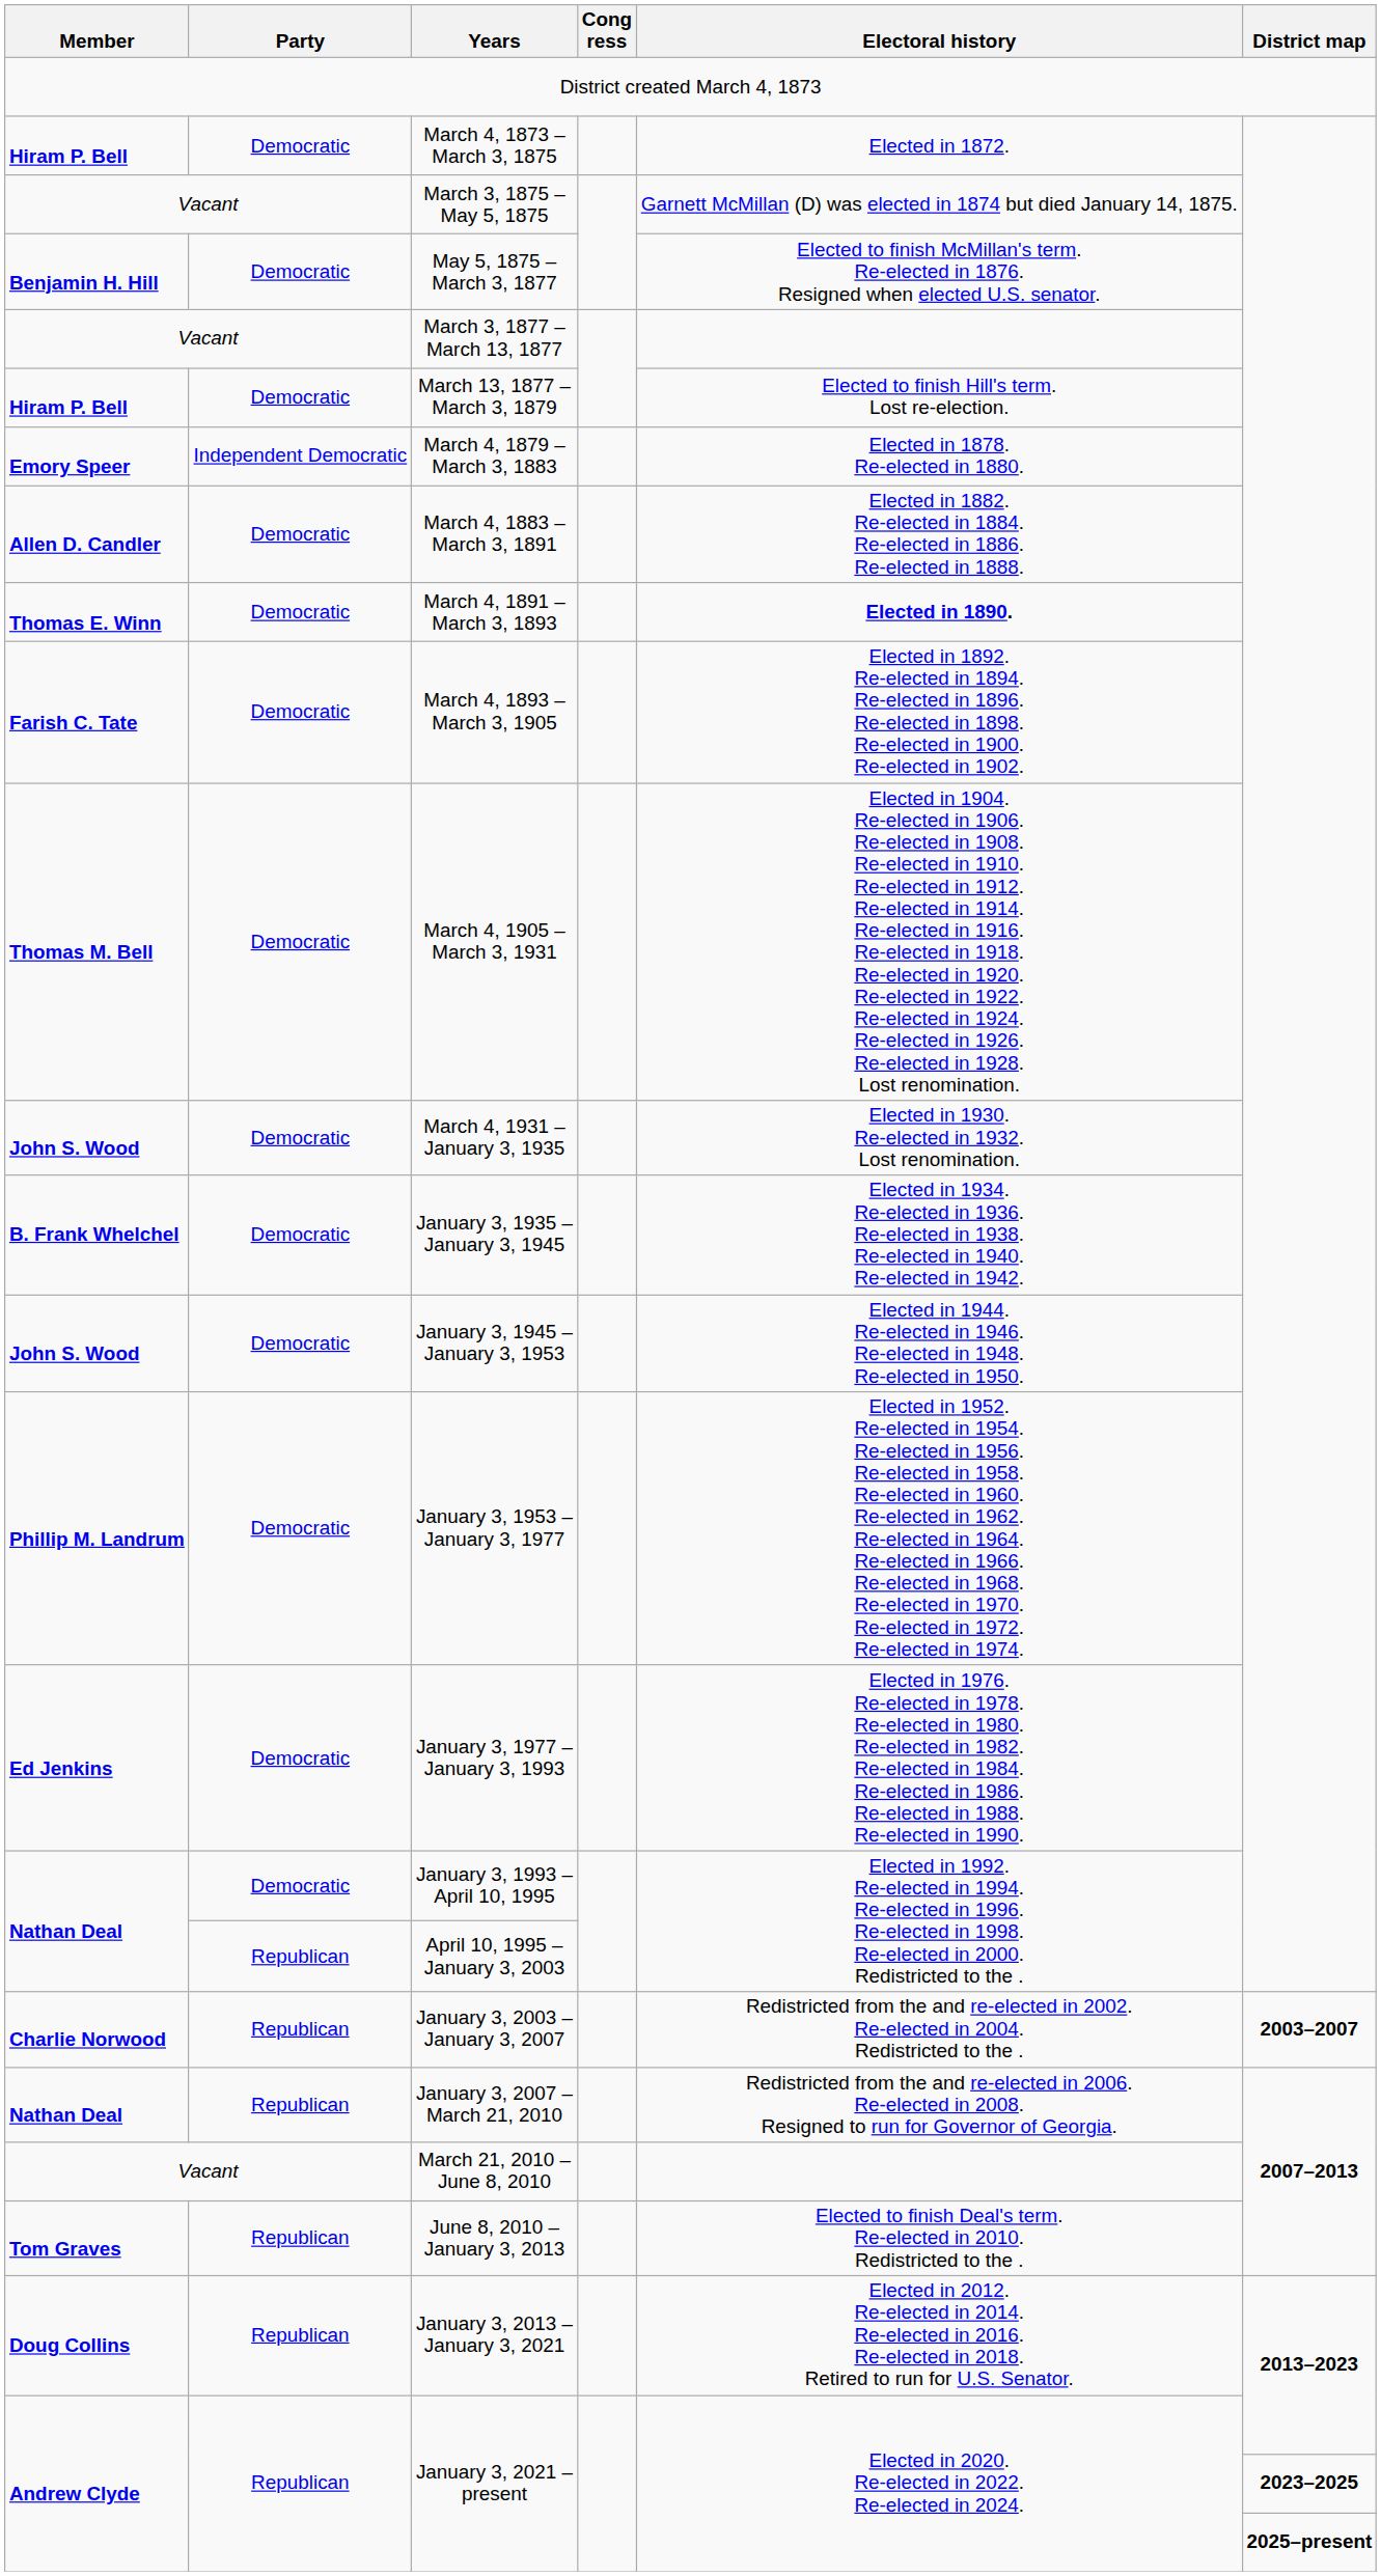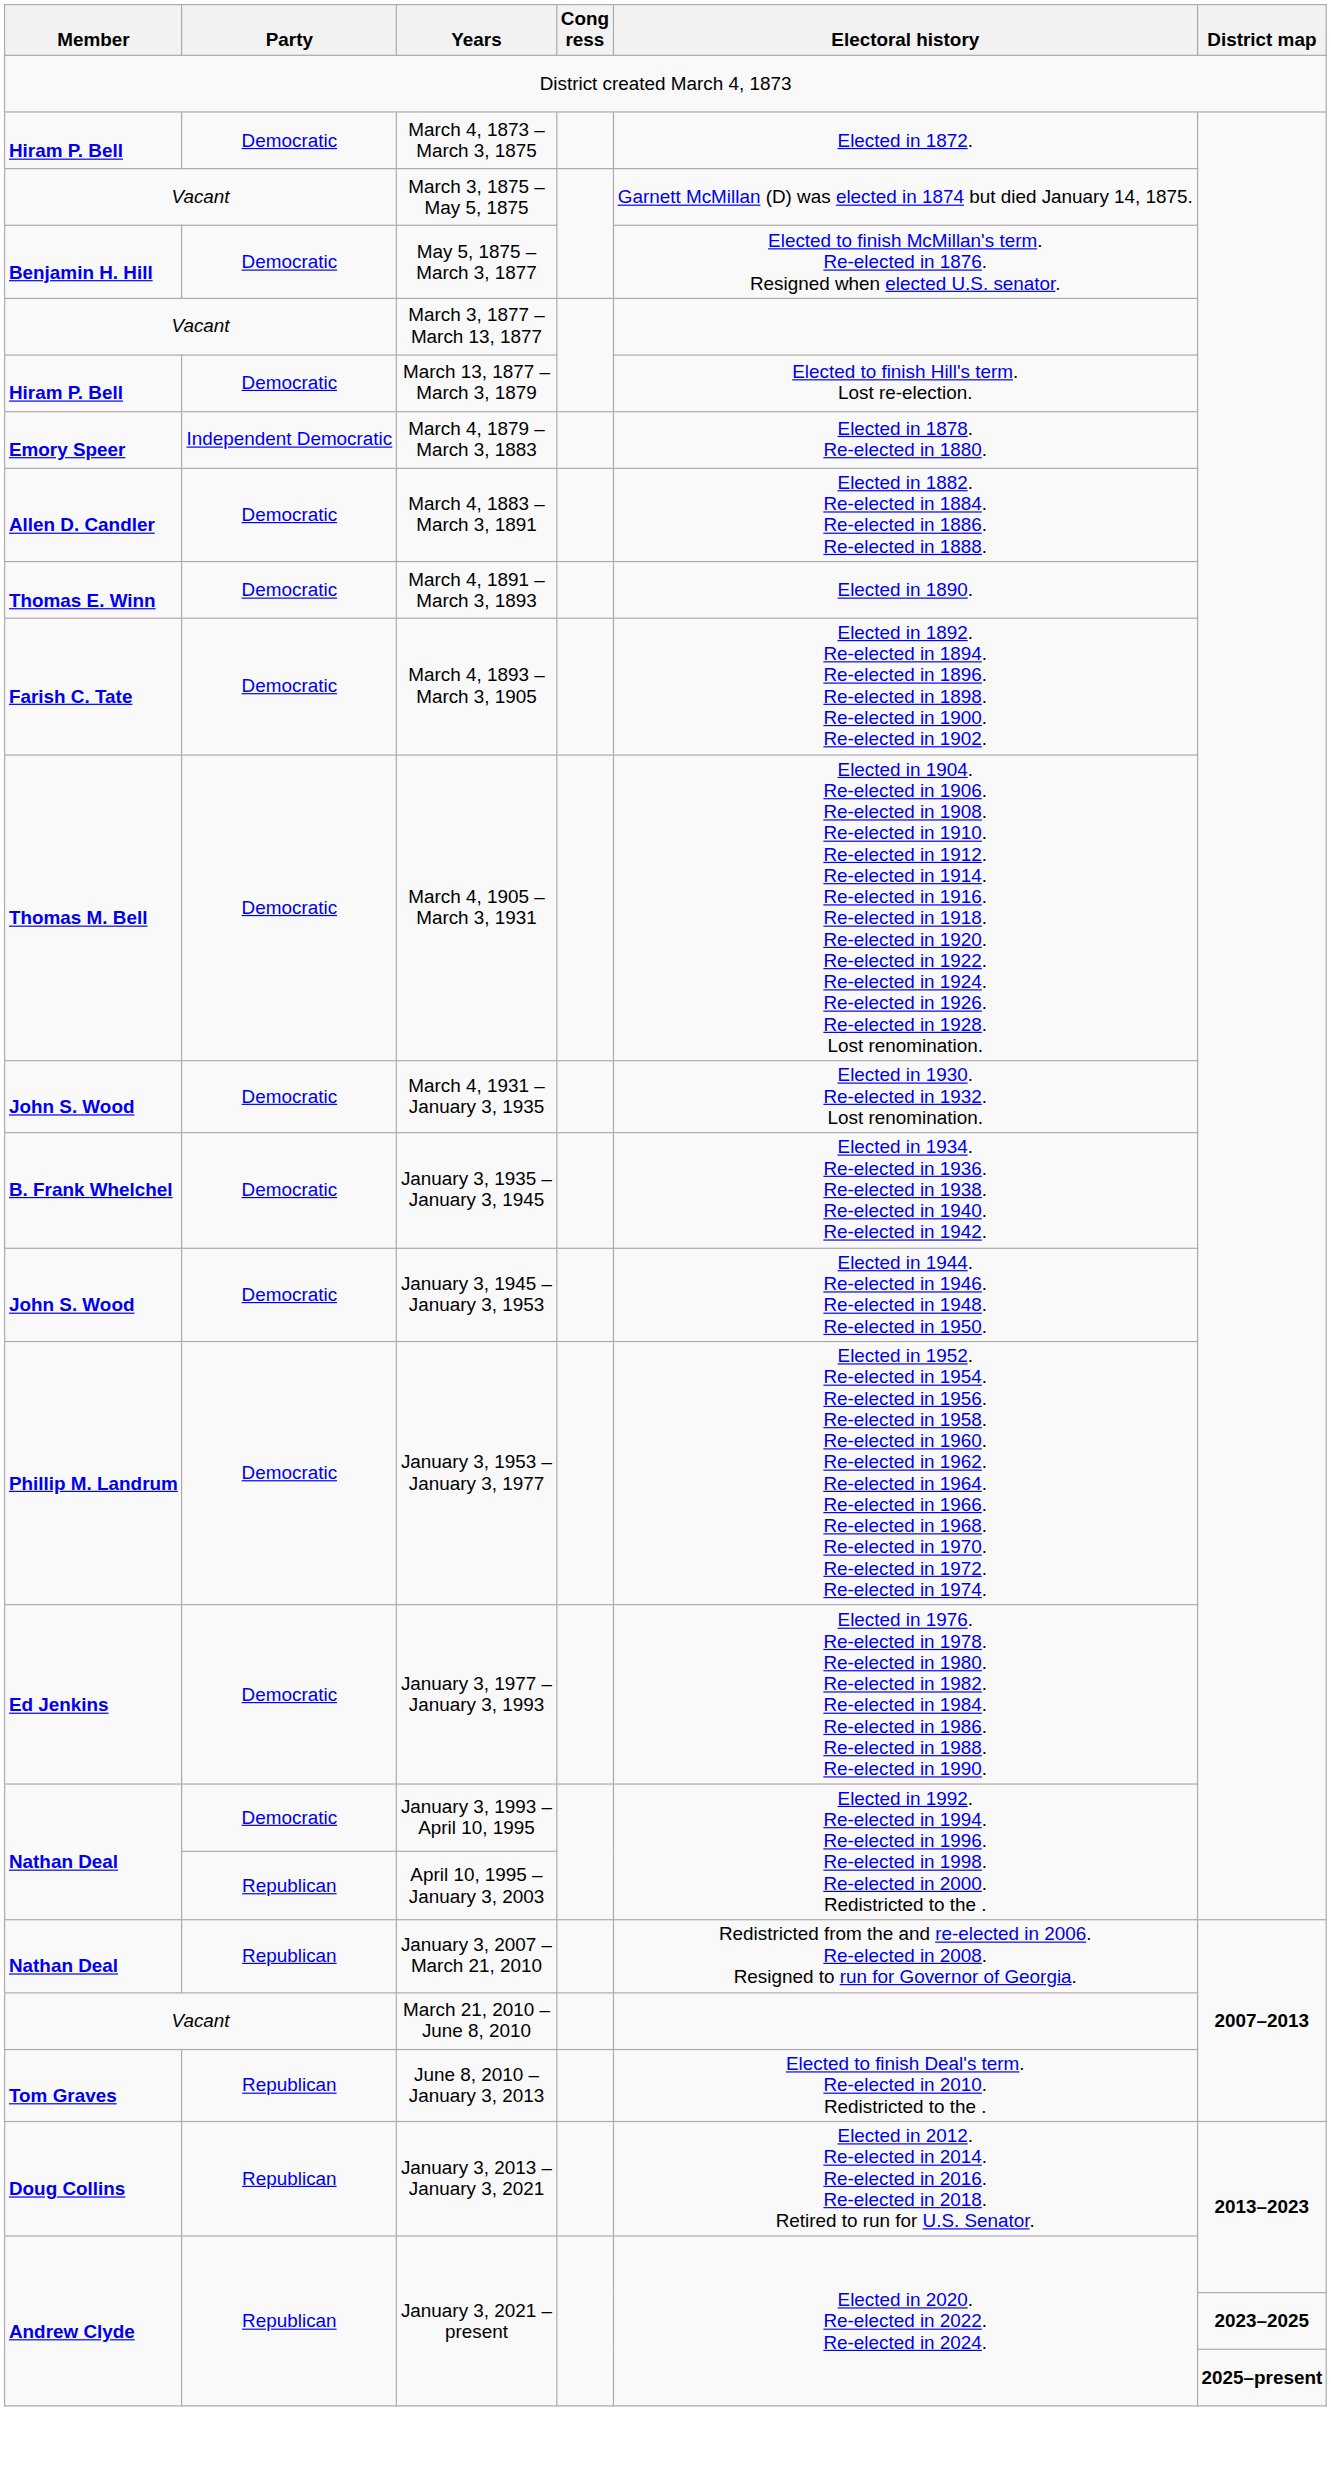March 4, 1891 – March 3, 1893 | Electoral history: bold -> normal
- row: Charlie Norwood | Republican | January 3, 2003 – January 3, 2007 | Redistricted from the and re-elected in 2002. Re-elected in 2004. Redistricted to the . | 2003–2007
